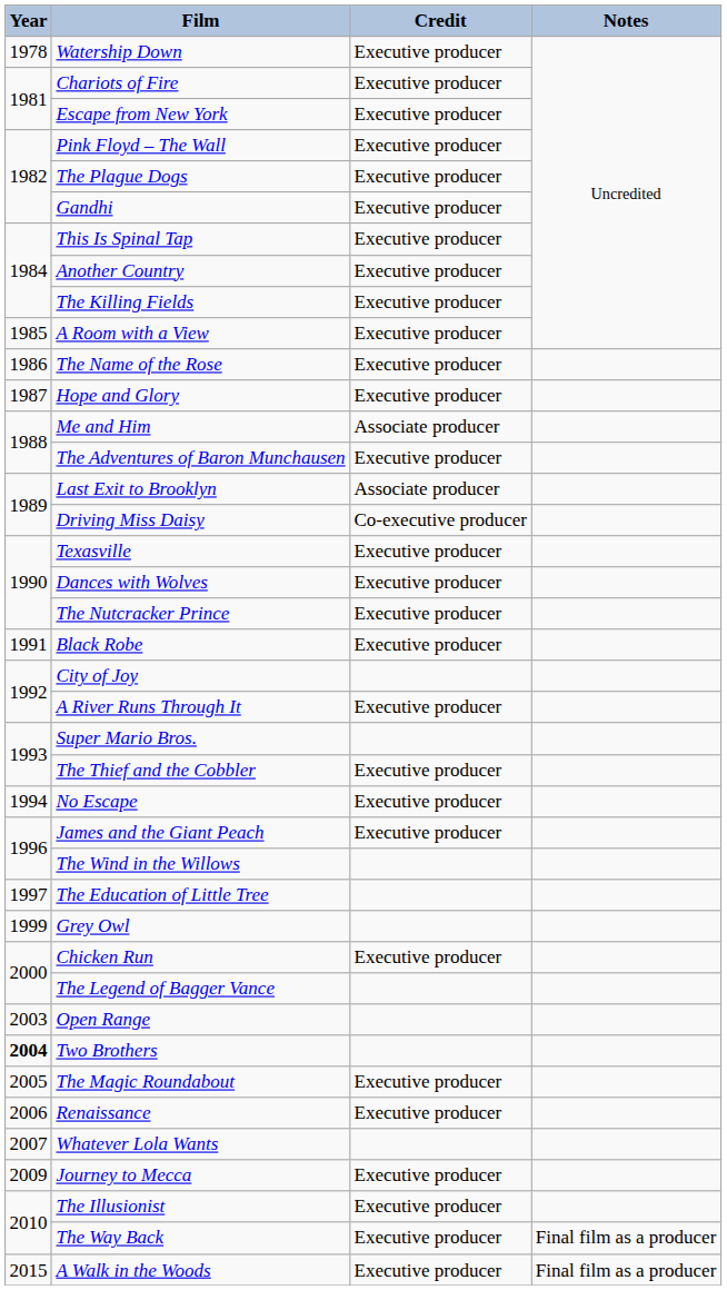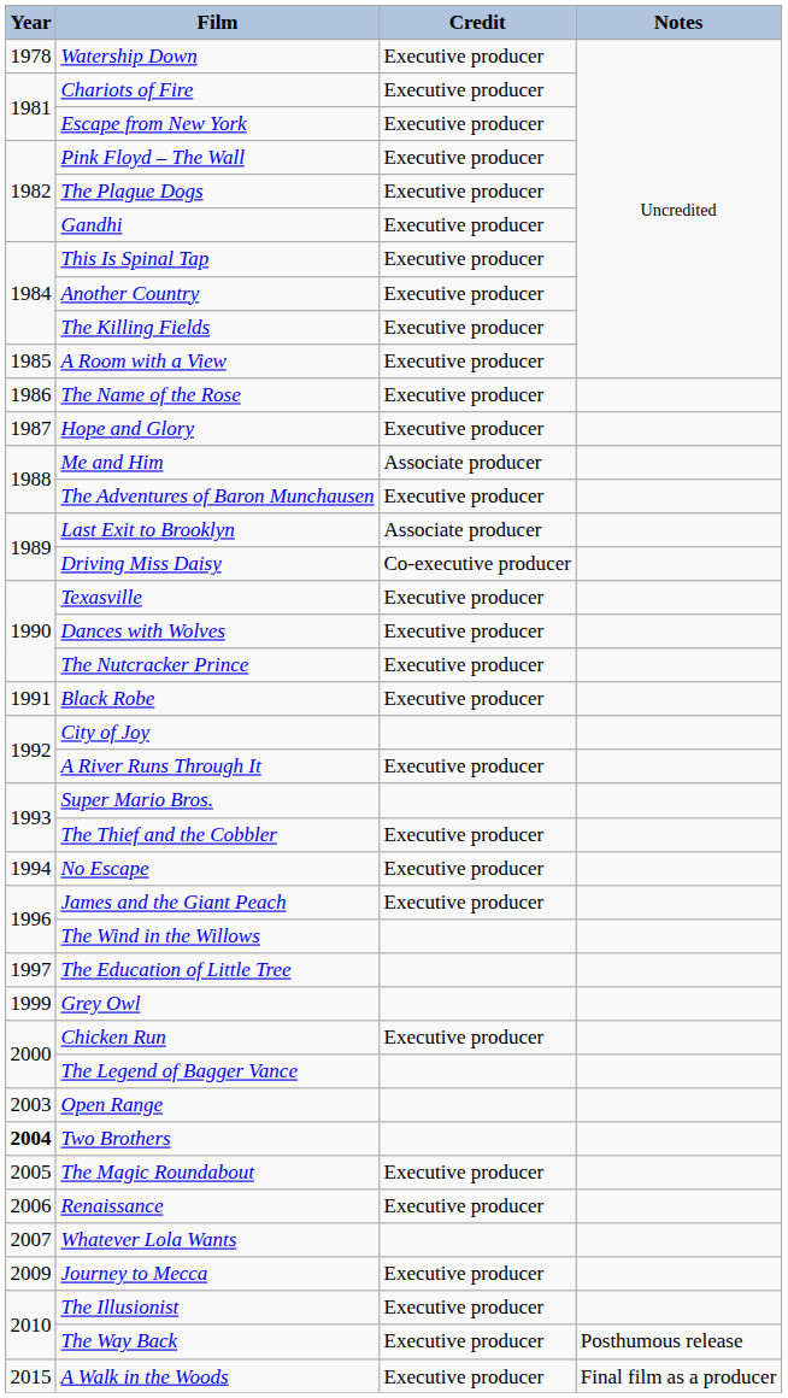The Way Back | Notes: Final film as a producer -> Posthumous release
